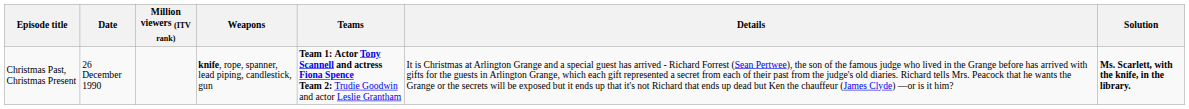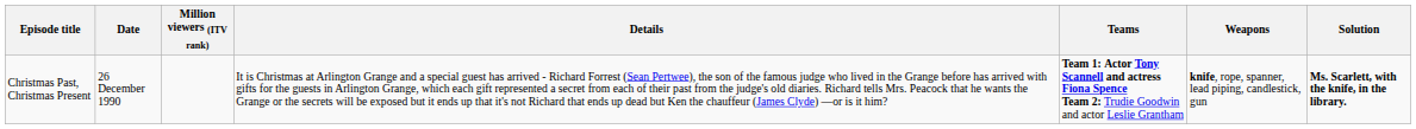columns swapped: Details <-> Weapons
